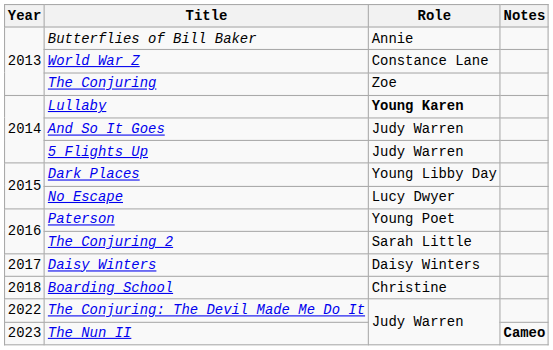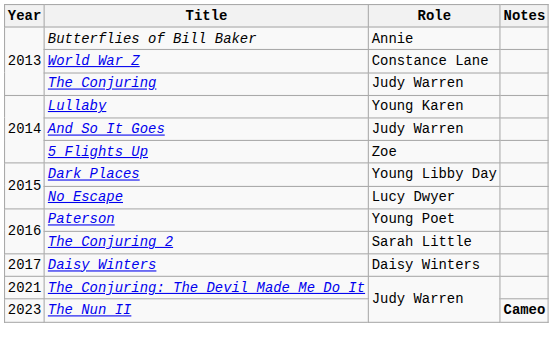The Conjuring | Role: Zoe -> Judy Warren
Lullaby | Role: bold -> normal
5 Flights Up | Role: Judy Warren -> Zoe
- row: 2018 | Boarding School | Christine
The Conjuring: The Devil Made Me Do It | Year: 2022 -> 2021
